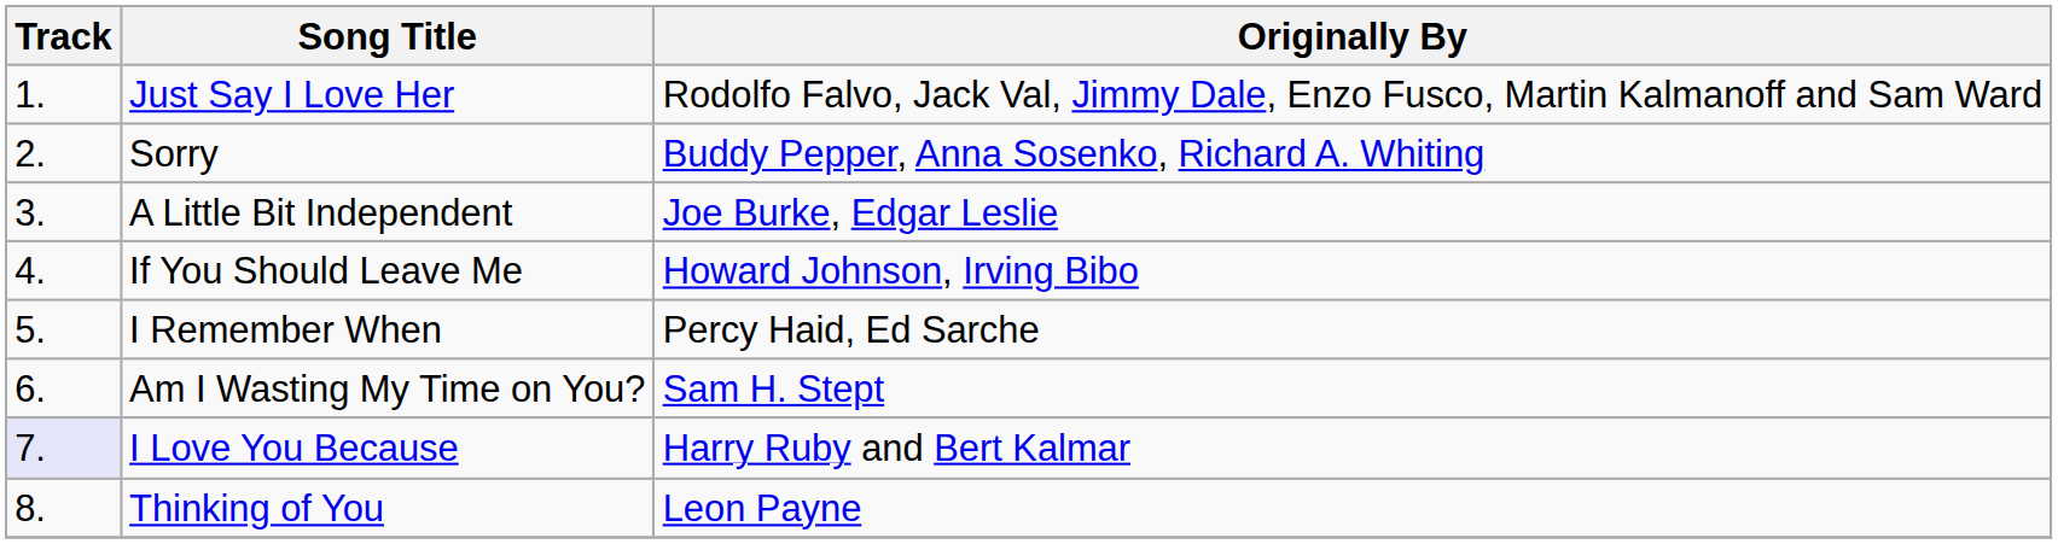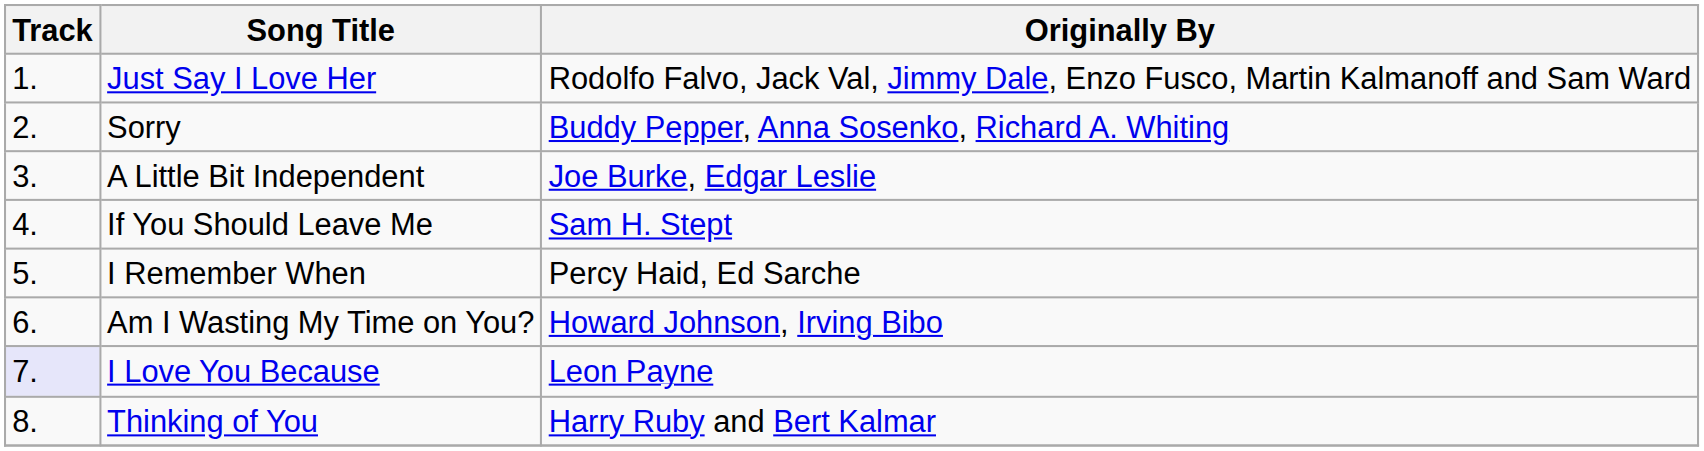If You Should Leave Me | Originally By: Howard Johnson, Irving Bibo -> Sam H. Stept
Am I Wasting My Time on You? | Originally By: Sam H. Stept -> Howard Johnson, Irving Bibo
I Love You Because | Originally By: Harry Ruby and Bert Kalmar -> Leon Payne
Thinking of You | Originally By: Leon Payne -> Harry Ruby and Bert Kalmar
